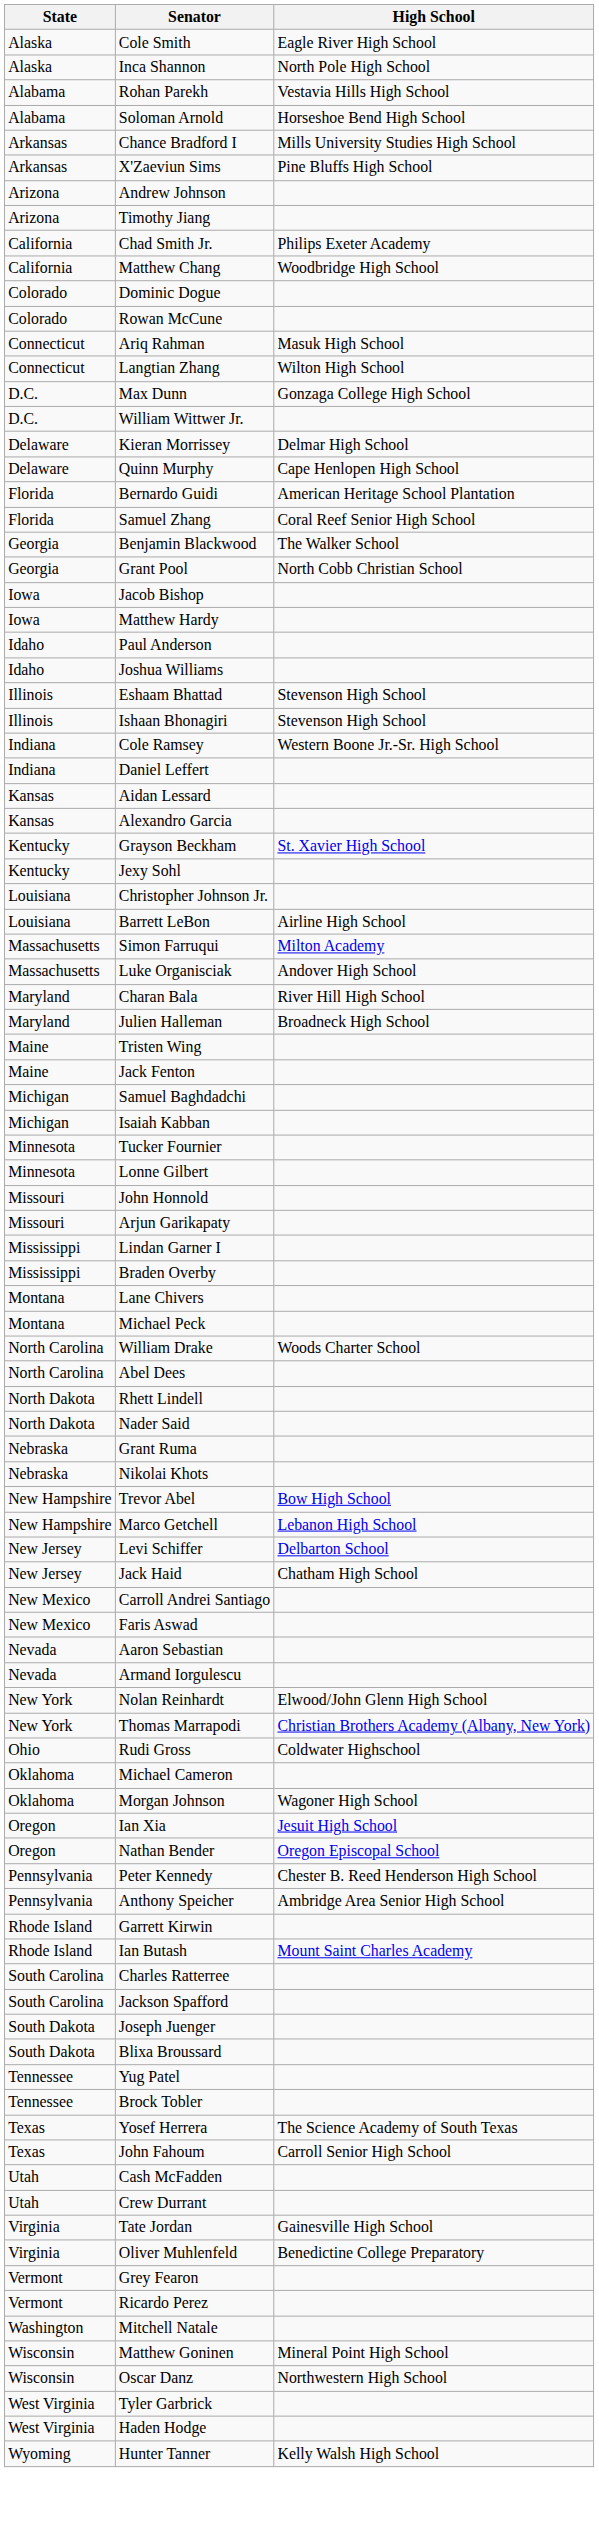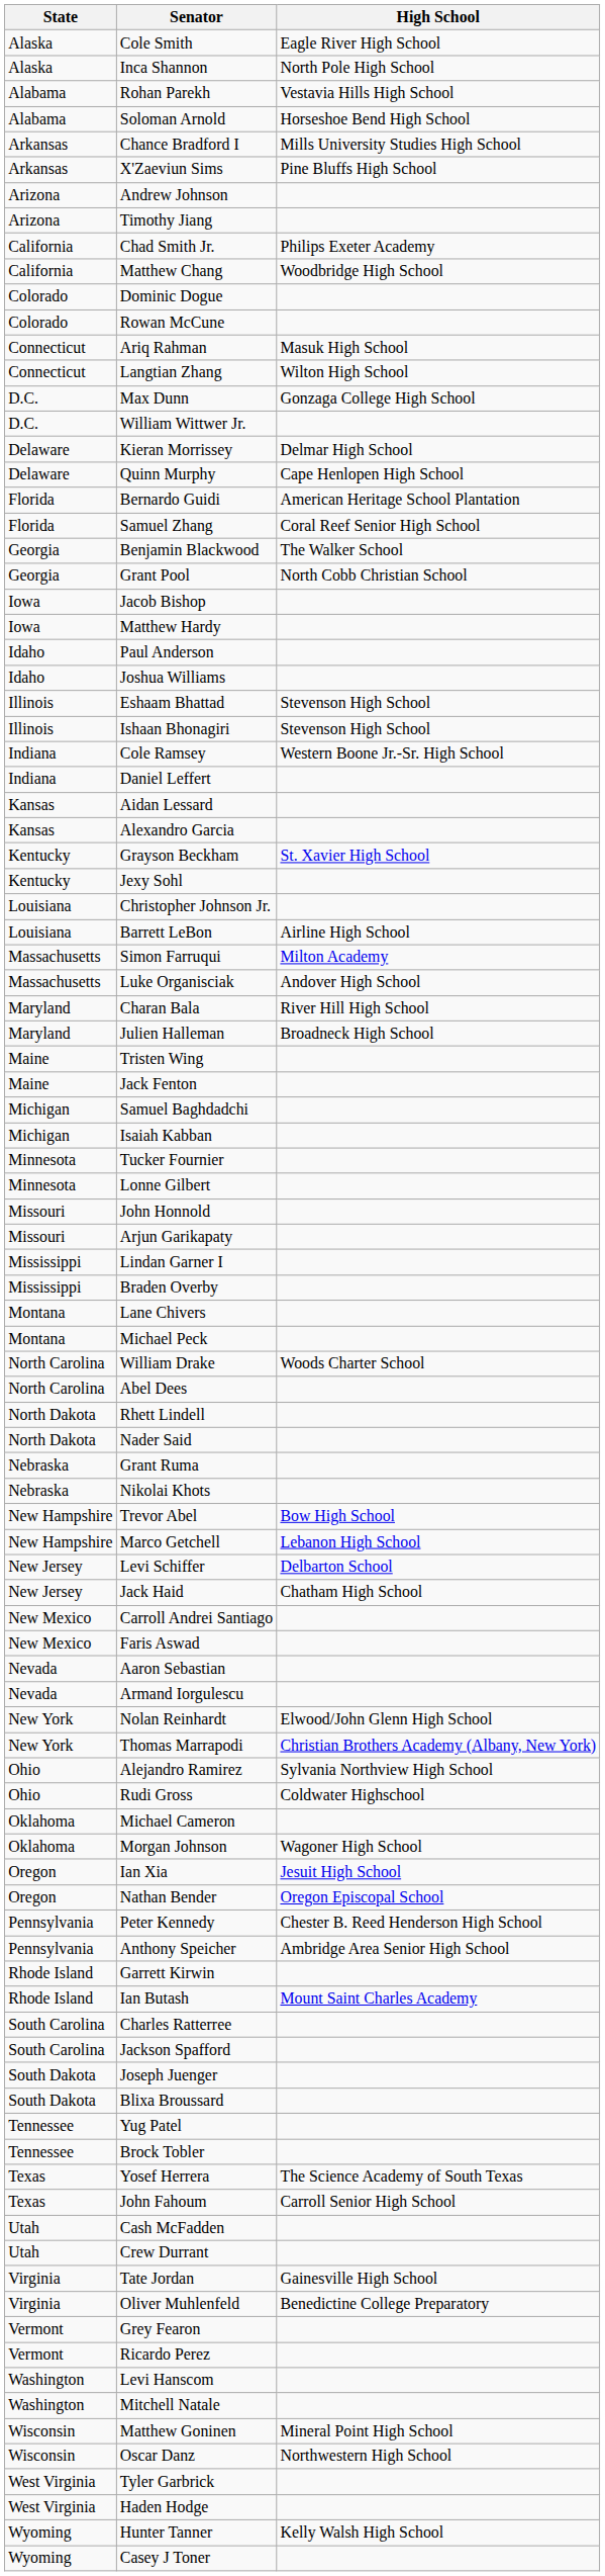+ row: Ohio | Alejandro Ramirez | Sylvania Northview High School
+ row: Washington | Levi Hanscom
+ row: Wyoming | Casey J Toner
